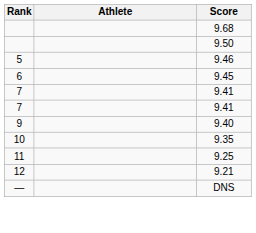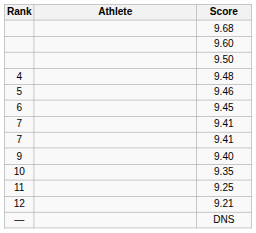+ row: 9.60
+ row: 4 | 9.48
